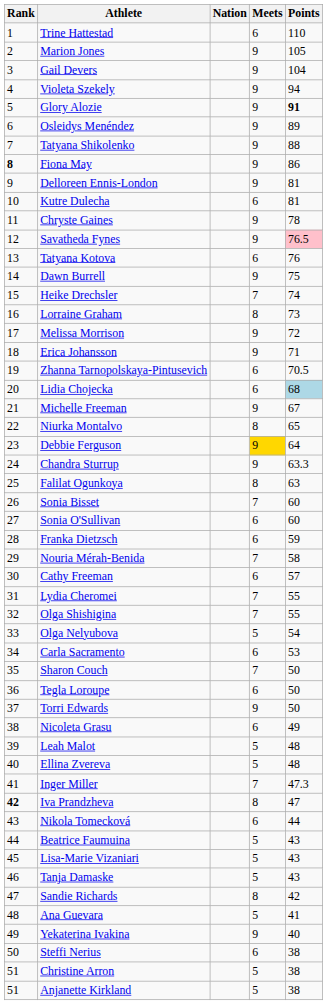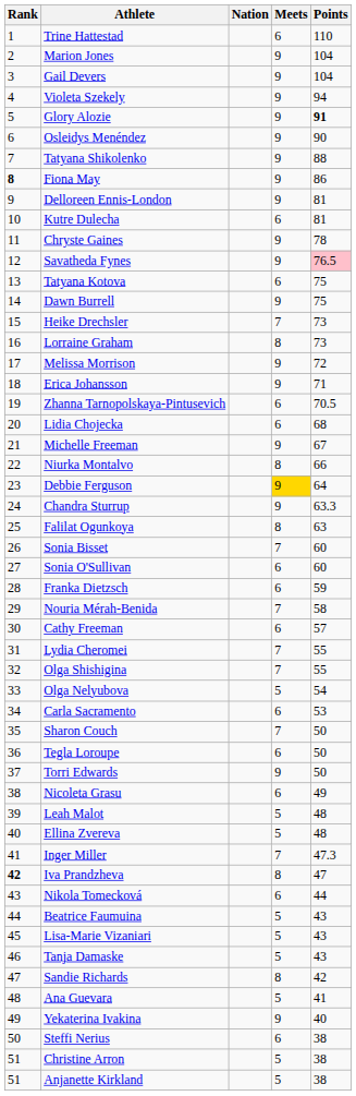Marion Jones | Points: 105 -> 104
Osleidys Menéndez | Points: 89 -> 90
Tatyana Kotova | Points: 76 -> 75
Heike Drechsler | Points: 74 -> 73
Lidia Chojecka | Points: lightblue background -> no background
Niurka Montalvo | Points: 65 -> 66
